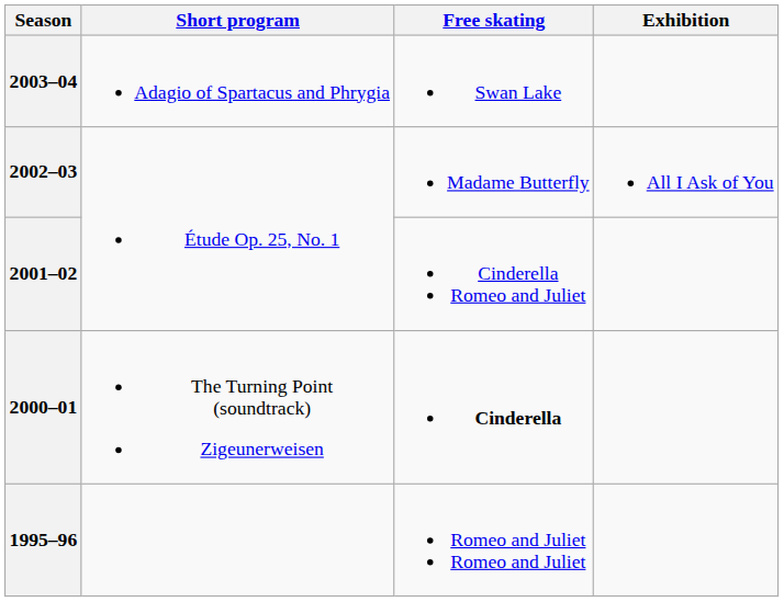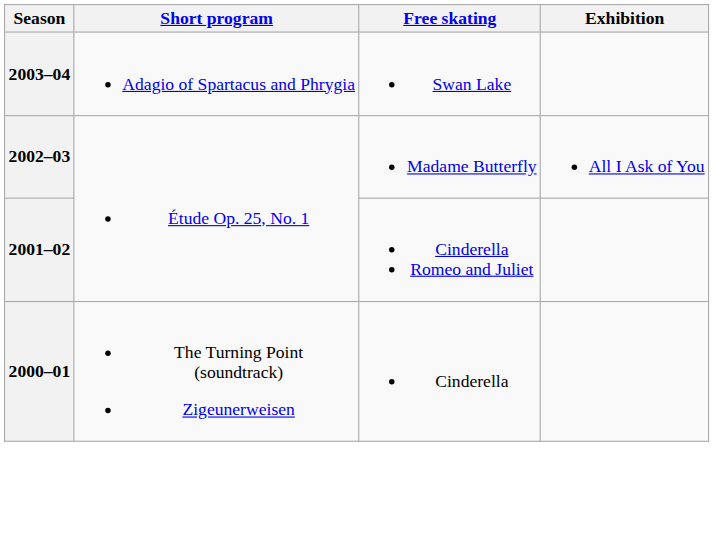2000–01 | Free skating: bold -> normal
- row: 1995–96 | Romeo and Juliet Romeo and Juliet
